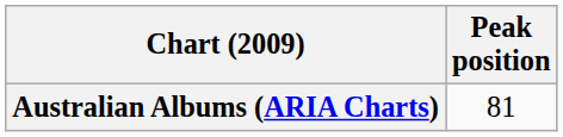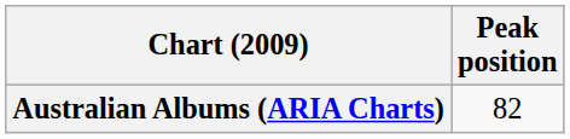Australian Albums (ARIA Charts) | Peak position: 81 -> 82
